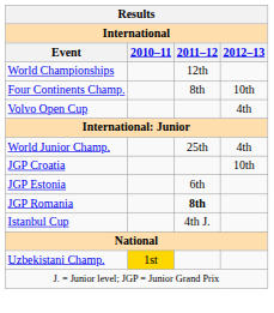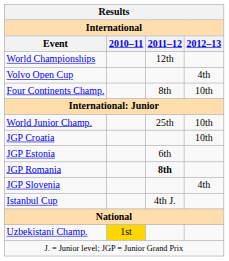rows swapped: Four Continents Champ. <-> Volvo Open Cup
World Junior Champ. | 2012–13: 4th -> 10th
+ row: JGP Slovenia | 4th
